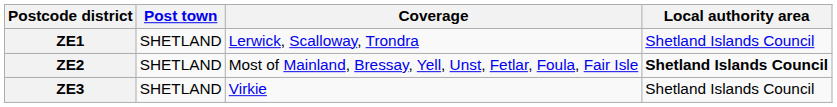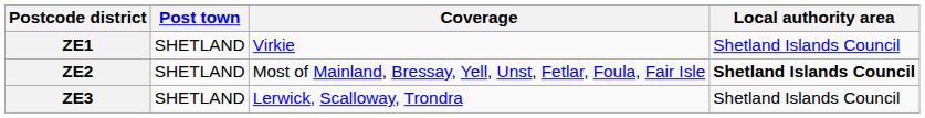ZE1 | Coverage: Lerwick, Scalloway, Trondra -> Virkie
ZE3 | Coverage: Virkie -> Lerwick, Scalloway, Trondra
